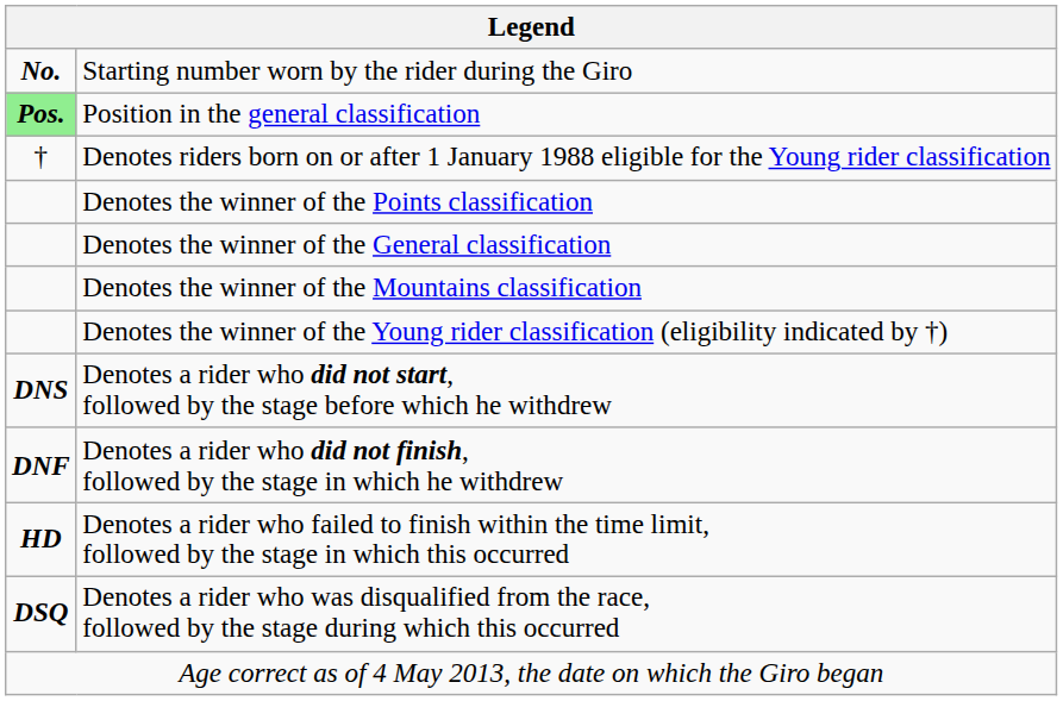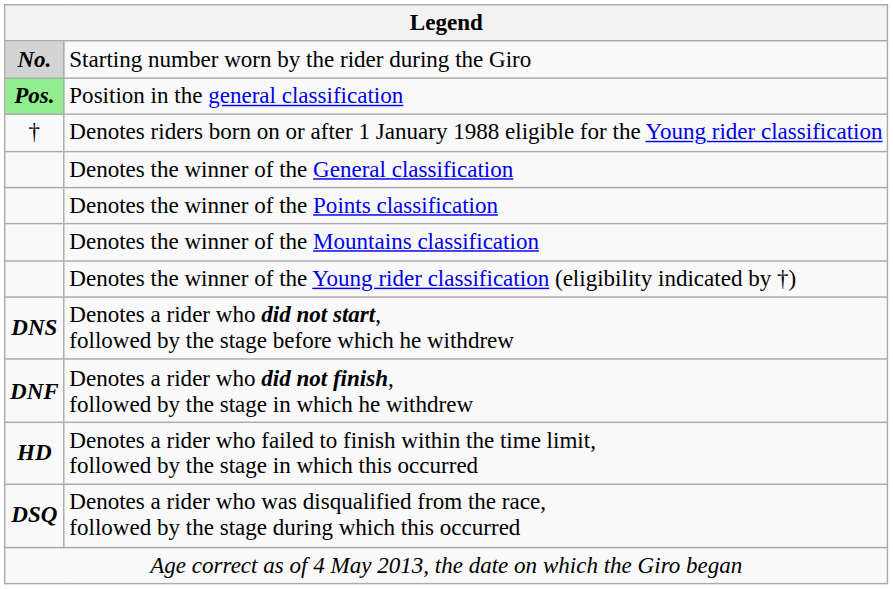Starting number worn by the rider during the Giro | column 1: no background -> lightgrey background
rows swapped: Denotes the winner of the General classification <-> Denotes the winner of the Points classification
